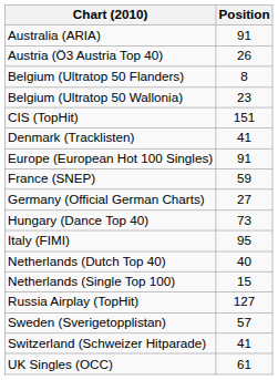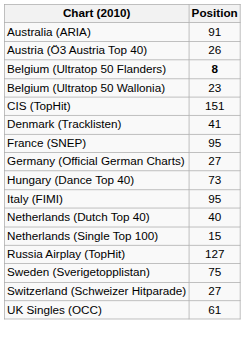Belgium (Ultratop 50 Flanders) | Position: normal -> bold
- row: Europe (European Hot 100 Singles) | 91
France (SNEP) | Position: 59 -> 95
Sweden (Sverigetopplistan) | Position: 57 -> 75
Switzerland (Schweizer Hitparade) | Position: 41 -> 27
